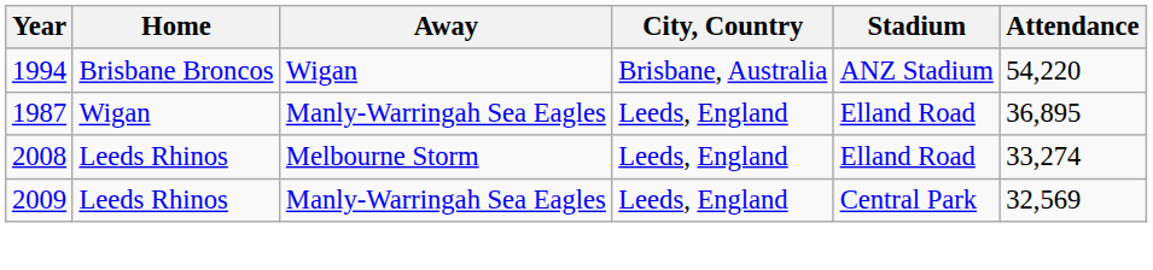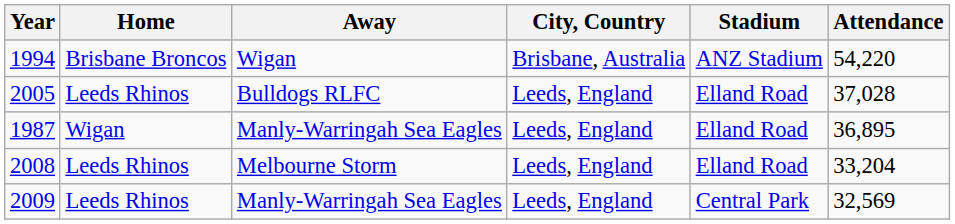+ row: 2005 | Leeds Rhinos | Bulldogs RLFC | Leeds, England | Elland Road | 37,028
2008 | Attendance: 33,274 -> 33,204
